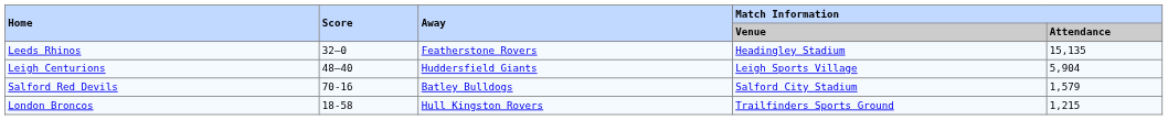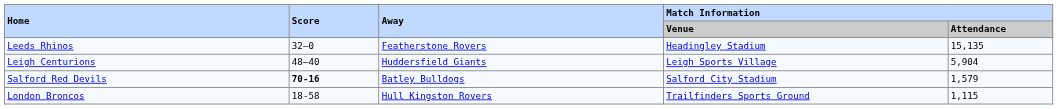Salford Red Devils | Score: normal -> bold
London Broncos | Match Information / Attendance: 1,215 -> 1,115
